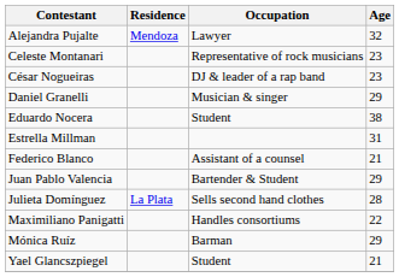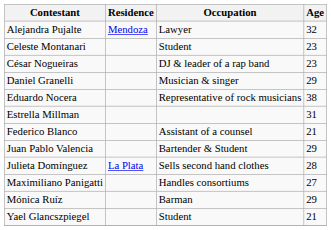Celeste Montanari | Occupation: Representative of rock musicians -> Student
Eduardo Nocera | Occupation: Student -> Representative of rock musicians
Maximiliano Panigatti | Age: 22 -> 27
